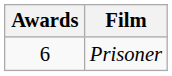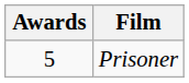Prisoner | Awards: 6 -> 5
